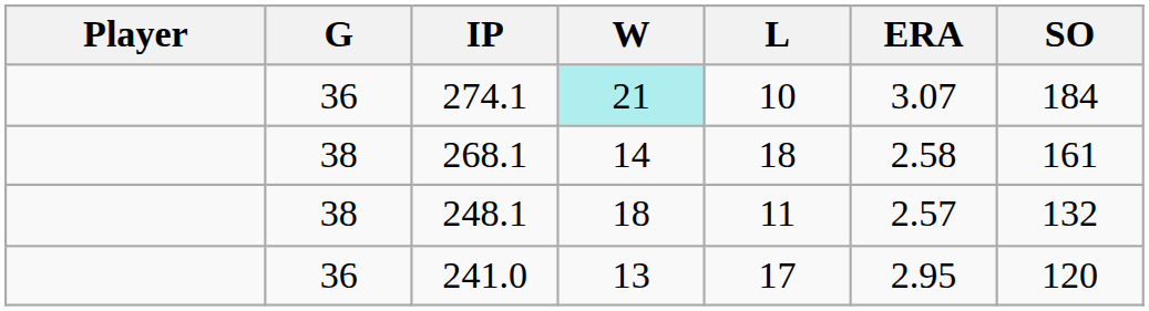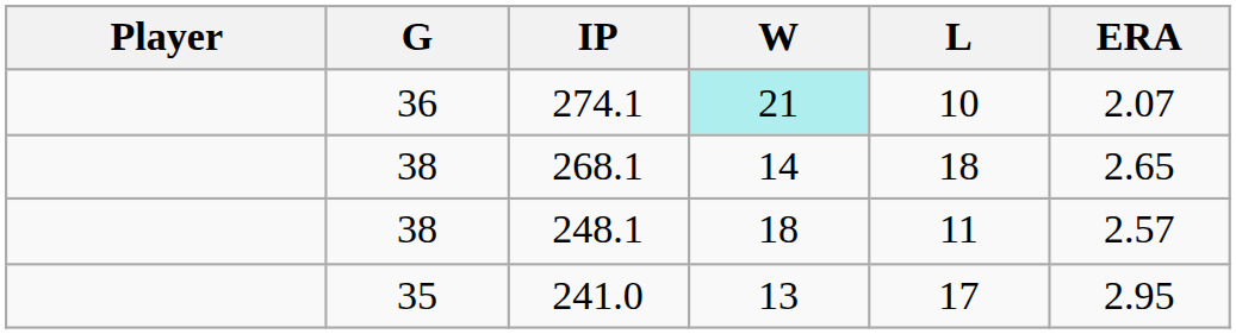- column: SO | 184 | 161 | 132 | 120
274.1 | ERA: 3.07 -> 2.07
268.1 | ERA: 2.58 -> 2.65
241.0 | G: 36 -> 35
